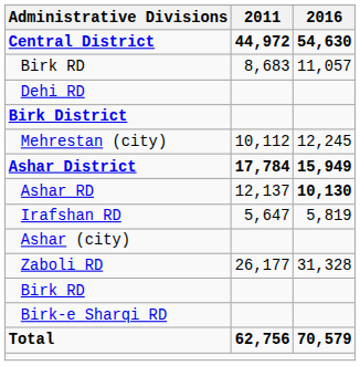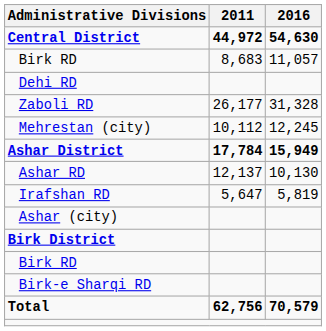rows swapped: Zaboli RD <-> Birk District
Ashar RD | 2016: bold -> normal
